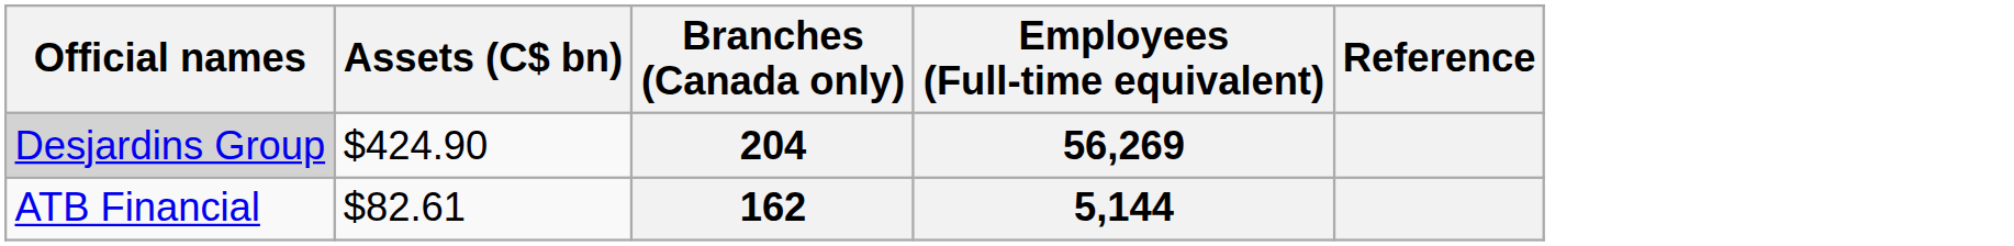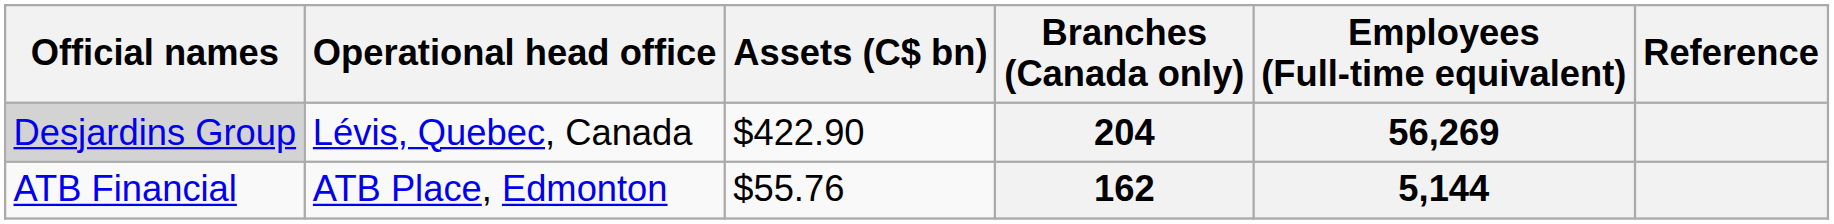+ column: Operational head office | Lévis, Quebec, Canada | ATB Place, Edmonton
204 | Assets (C$ bn): $424.90 -> $422.90
162 | Assets (C$ bn): $82.61 -> $55.76
